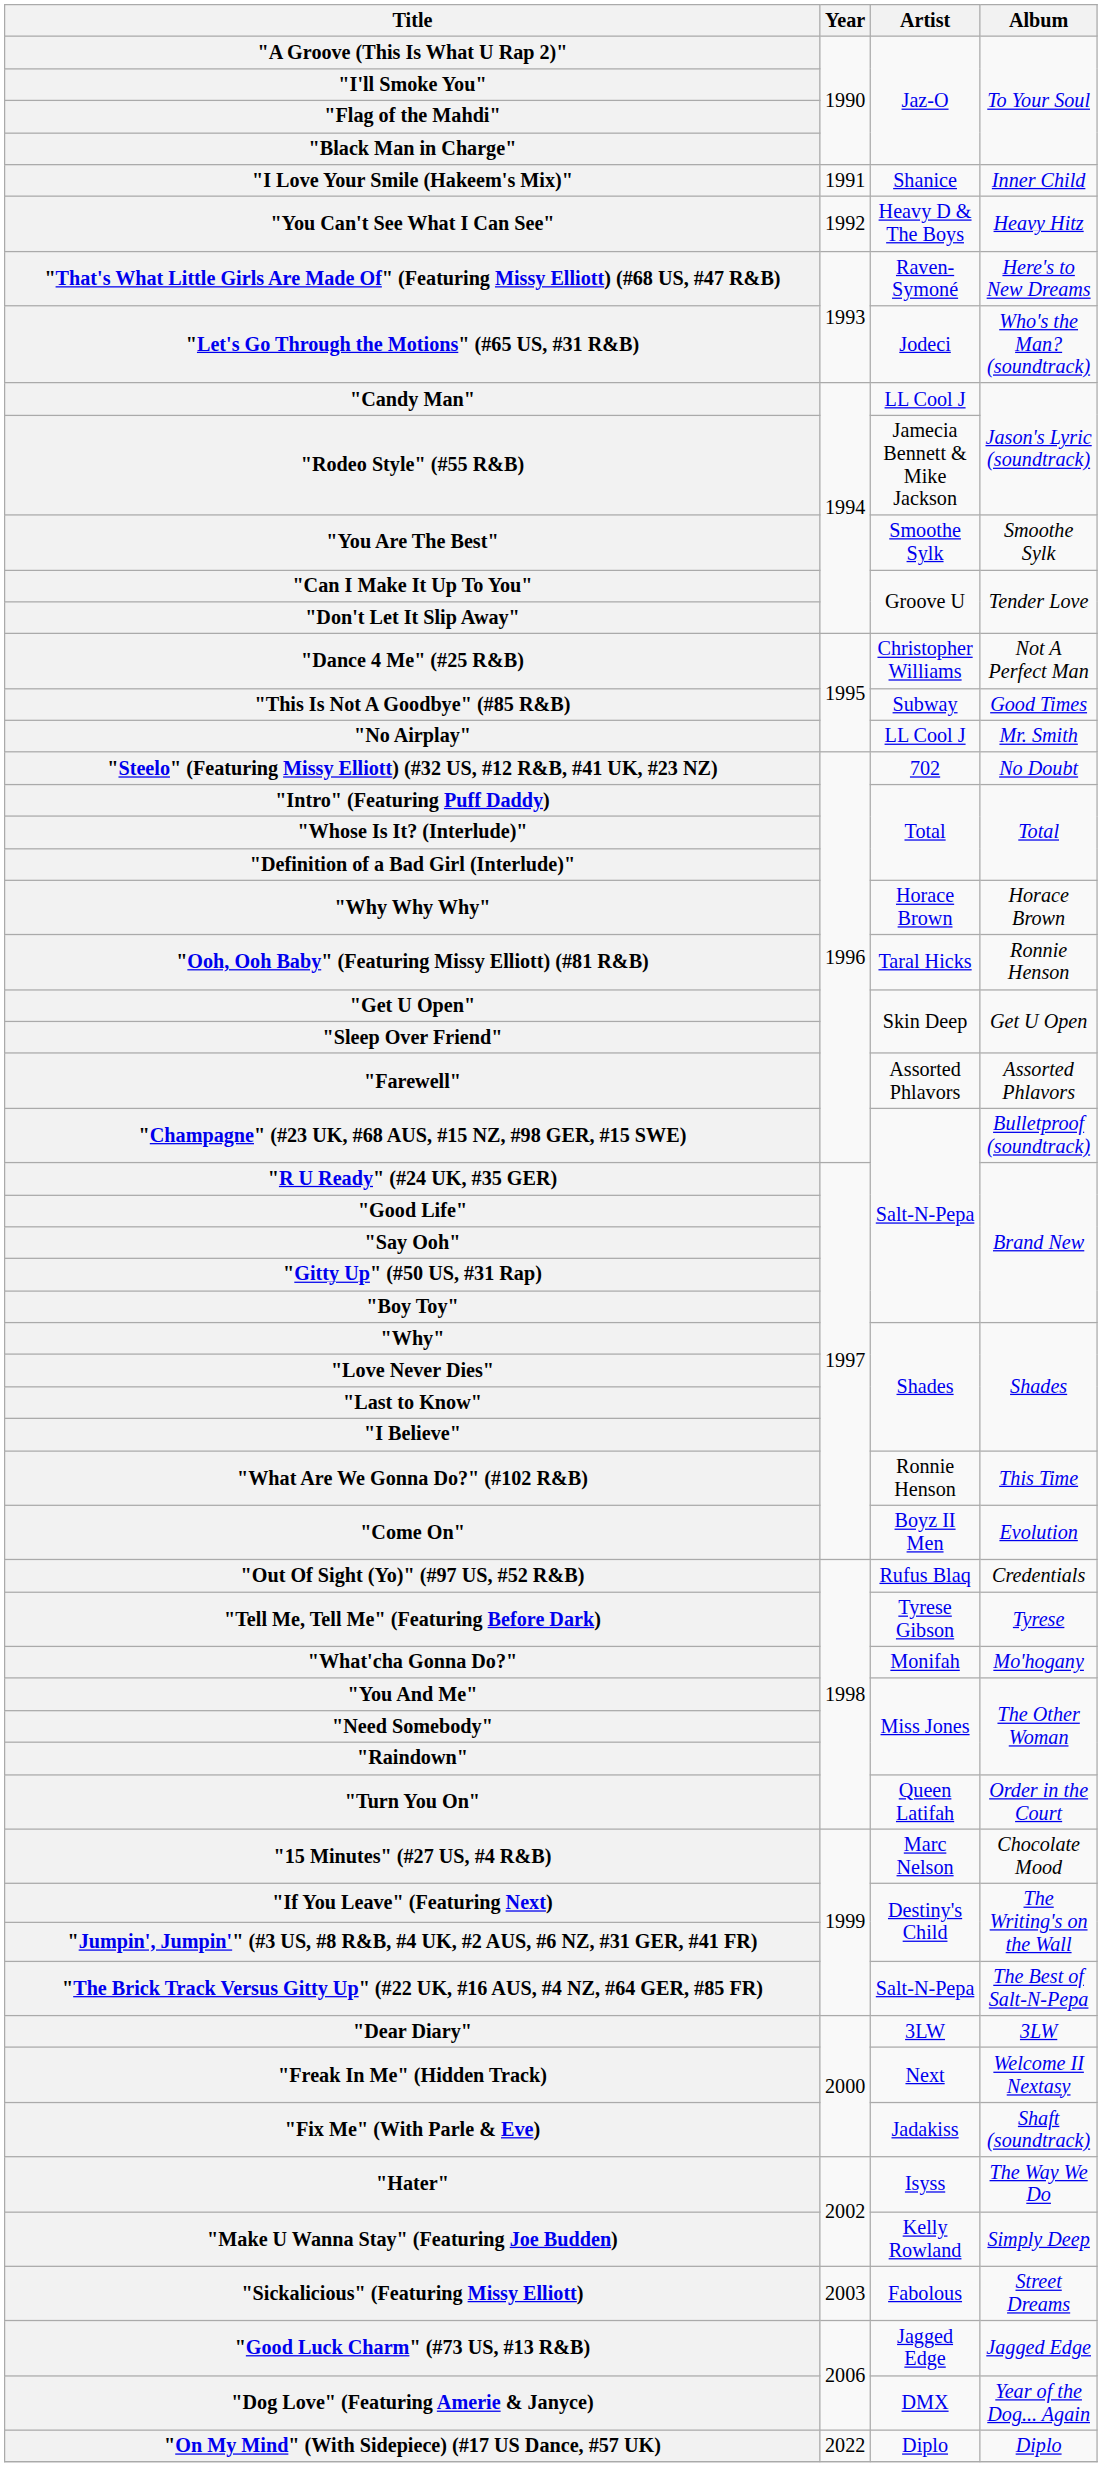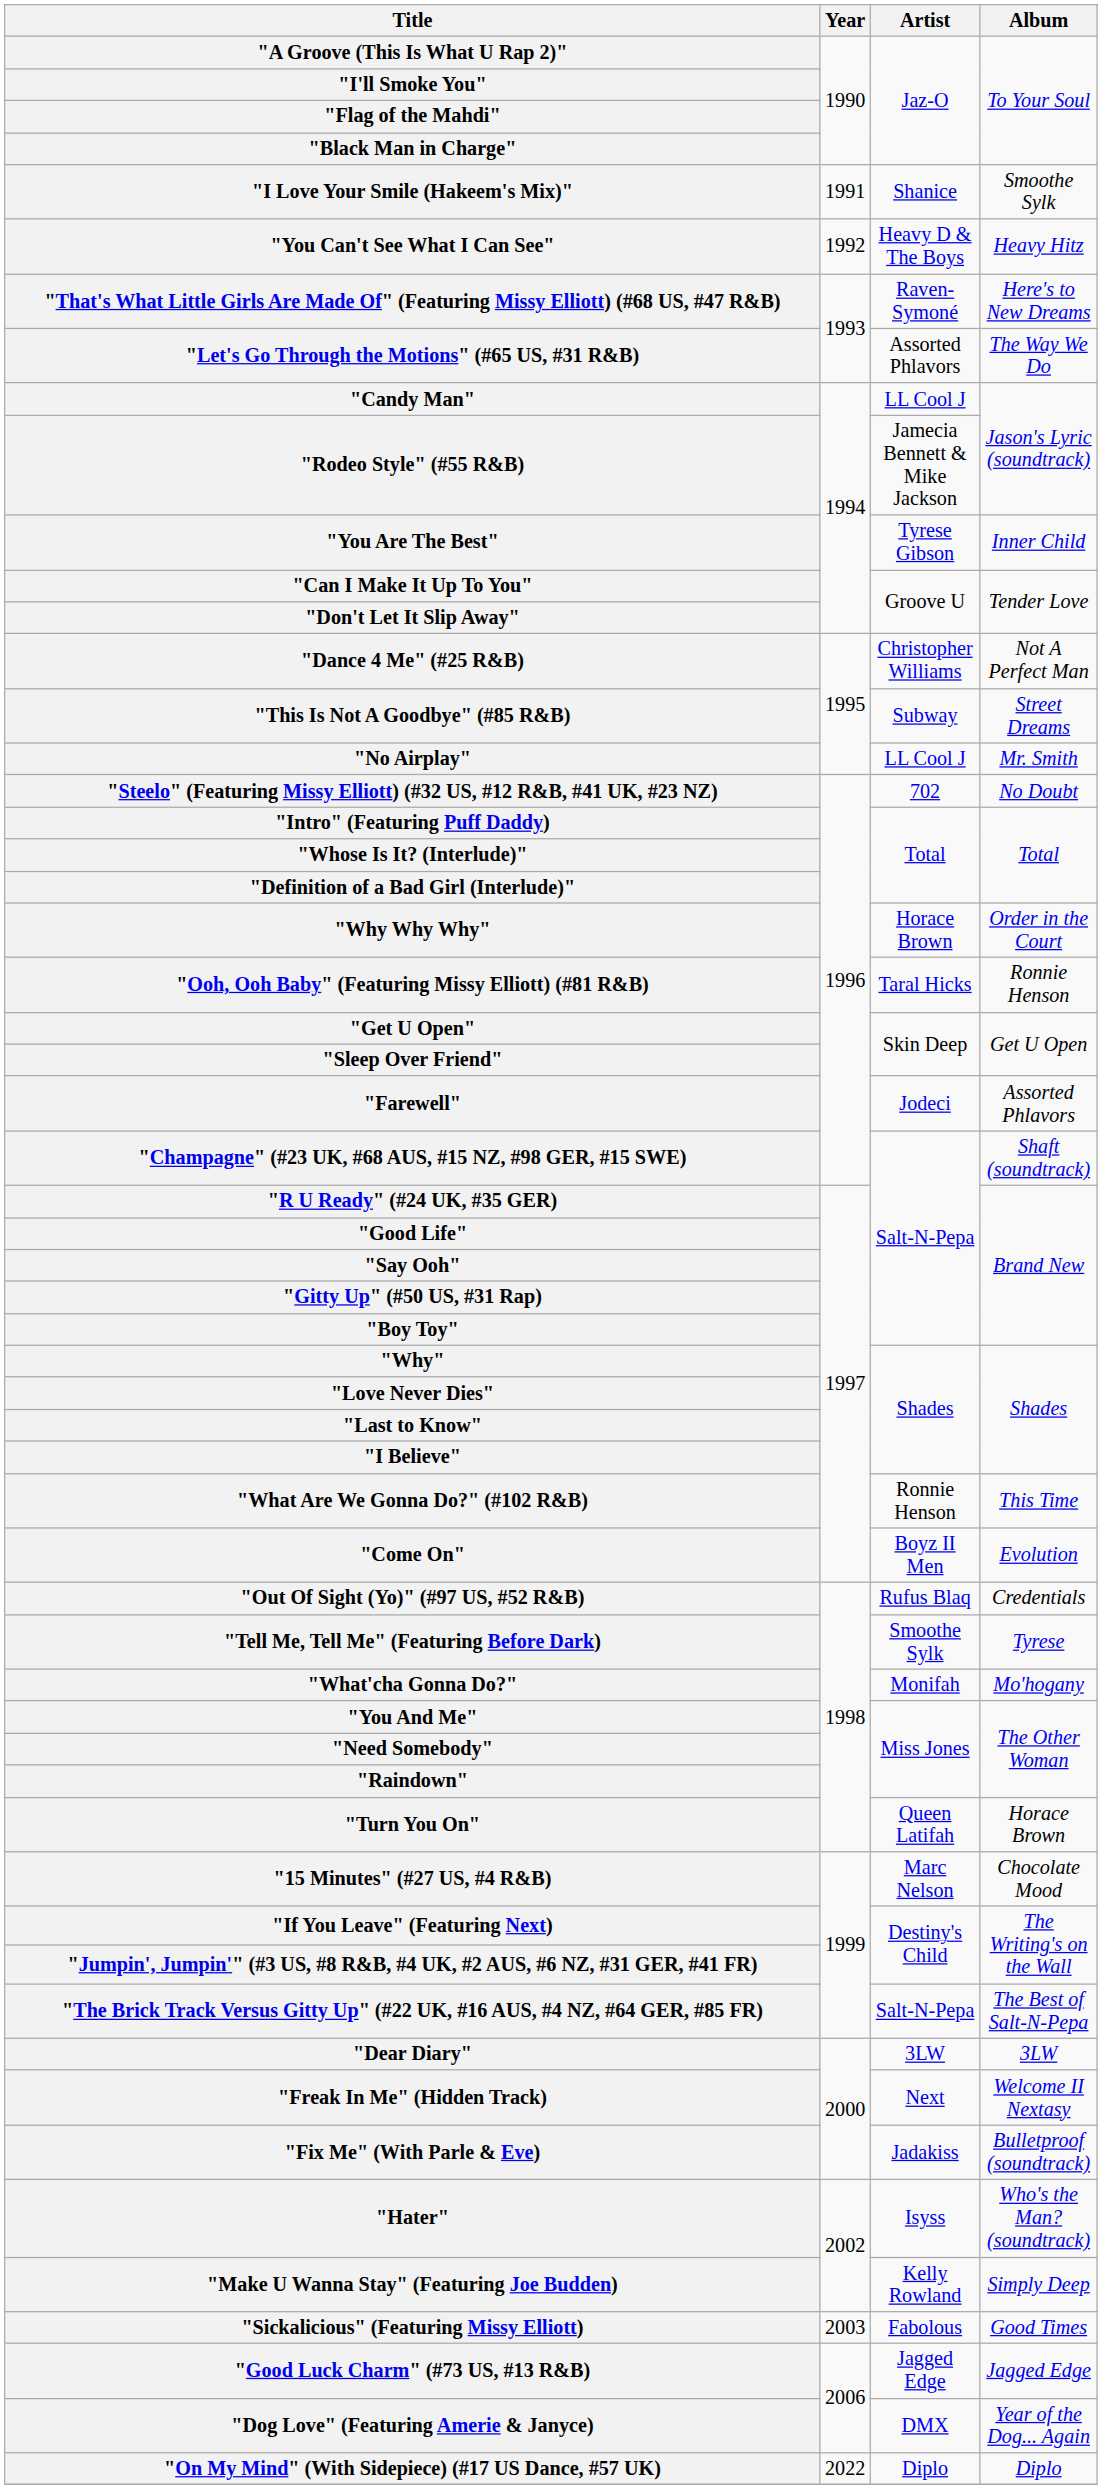"I Love Your Smile (Hakeem's Mix)" | Album: Inner Child -> Smoothe Sylk
"Let's Go Through the Motions" (#65 US, #31 R&B) | Artist: Jodeci -> Assorted Phlavors
"Let's Go Through the Motions" (#65 US, #31 R&B) | Album: Who's the Man? (soundtrack) -> The Way We Do
"You Are The Best" | Artist: Smoothe Sylk -> Tyrese Gibson
"You Are The Best" | Album: Smoothe Sylk -> Inner Child
"This Is Not A Goodbye" (#85 R&B) | Album: Good Times -> Street Dreams
"Why Why Why" | Album: Horace Brown -> Order in the Court
"Farewell" | Artist: Assorted Phlavors -> Jodeci
"Champagne" (#23 UK, #68 AUS, #15 NZ, #98 GER, #15 SWE) | Album: Bulletproof (soundtrack) -> Shaft (soundtrack)
"Tell Me, Tell Me" (Featuring Before Dark) | Artist: Tyrese Gibson -> Smoothe Sylk
"Turn You On" | Album: Order in the Court -> Horace Brown
"Fix Me" (With Parle & Eve) | Album: Shaft (soundtrack) -> Bulletproof (soundtrack)
"Hater" | Album: The Way We Do -> Who's the Man? (soundtrack)
"Sickalicious" (Featuring Missy Elliott) | Album: Street Dreams -> Good Times
